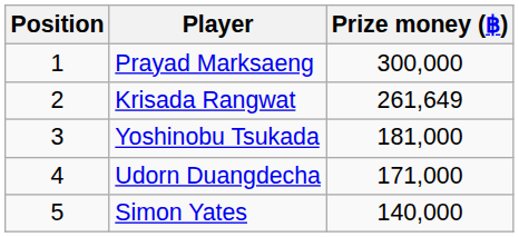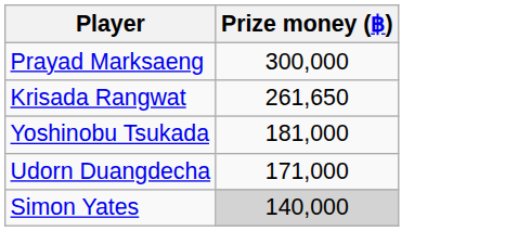- column: Position | 1 | 2 | 3 | 4 | 5
Krisada Rangwat | Prize money (฿): 261,649 -> 261,650
Simon Yates | Prize money (฿): no background -> lightgrey background
